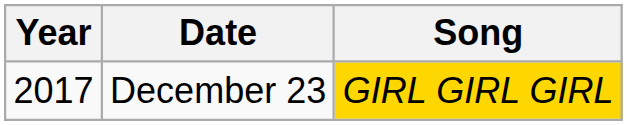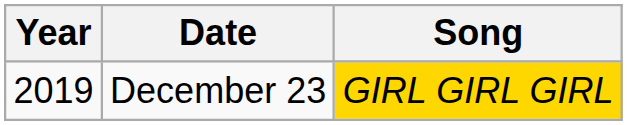December 23 | Year: 2017 -> 2019
